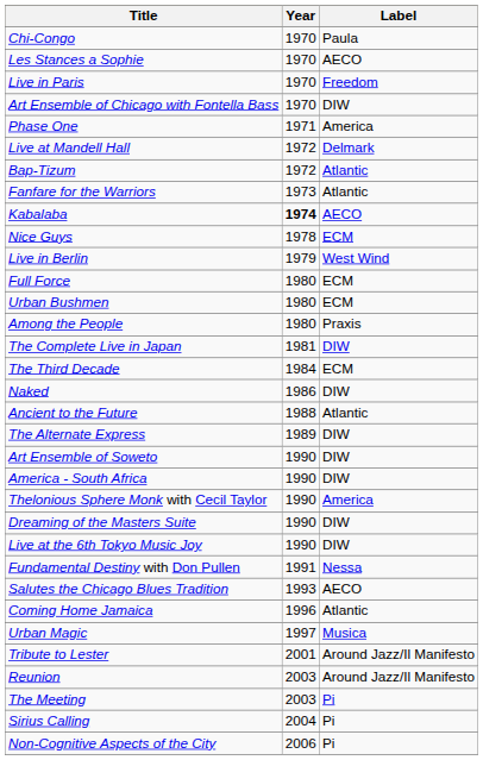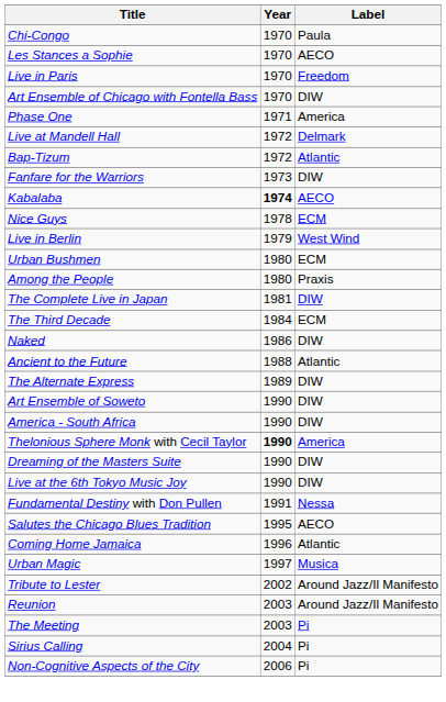Fanfare for the Warriors | Label: Atlantic -> DIW
- row: Full Force | 1980 | ECM
Thelonious Sphere Monk with Cecil Taylor | Year: normal -> bold
Salutes the Chicago Blues Tradition | Year: 1993 -> 1995
Tribute to Lester | Year: 2001 -> 2002
